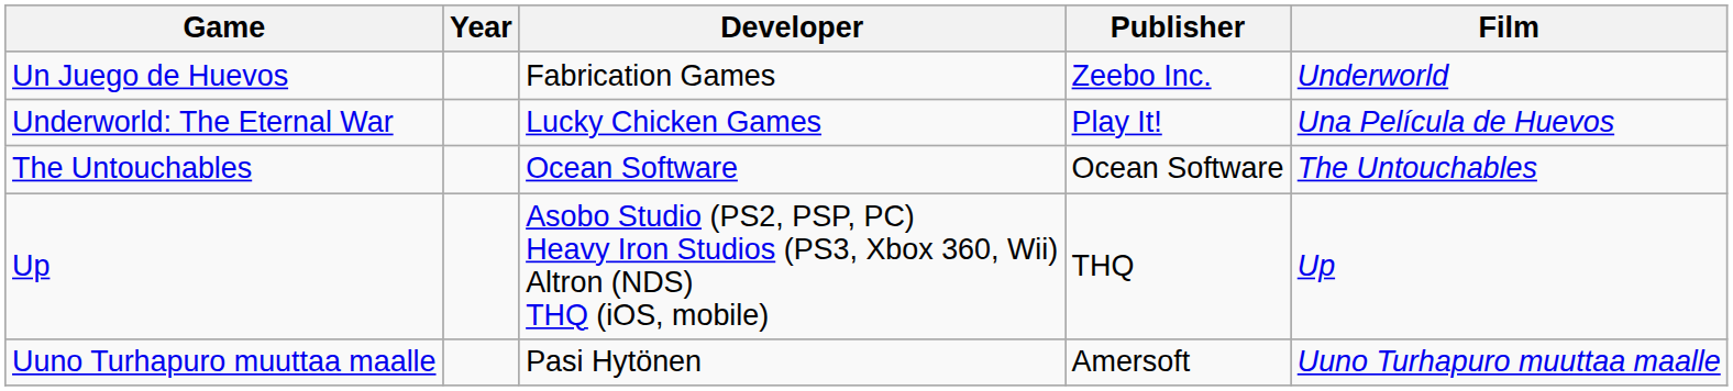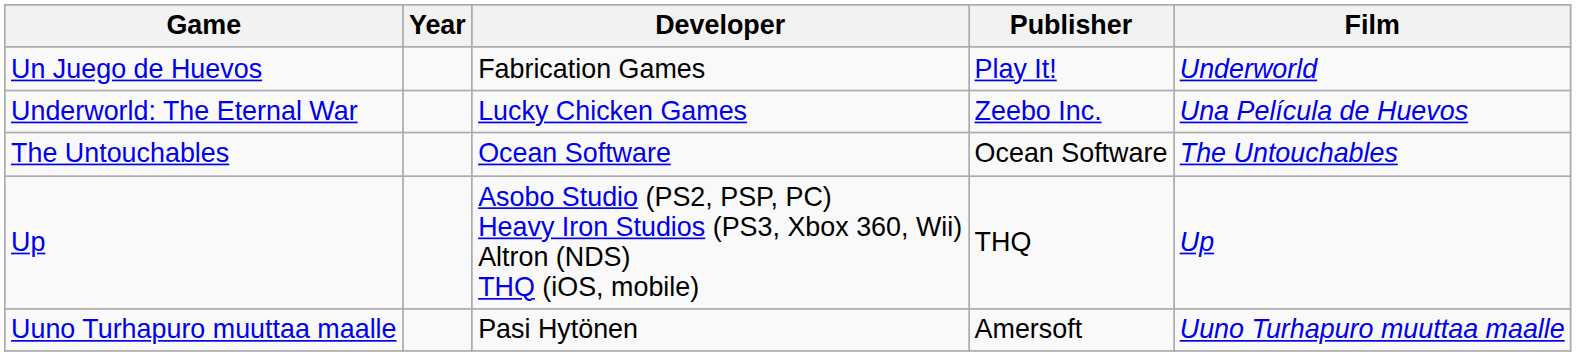Un Juego de Huevos | Publisher: Zeebo Inc. -> Play It!
Underworld: The Eternal War | Publisher: Play It! -> Zeebo Inc.
